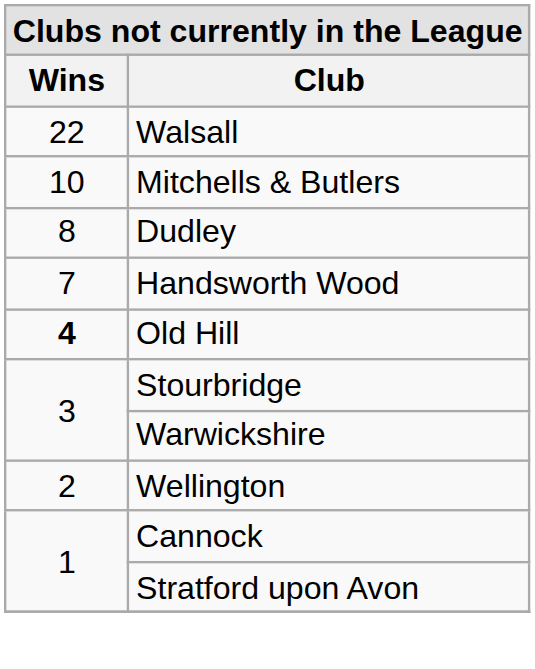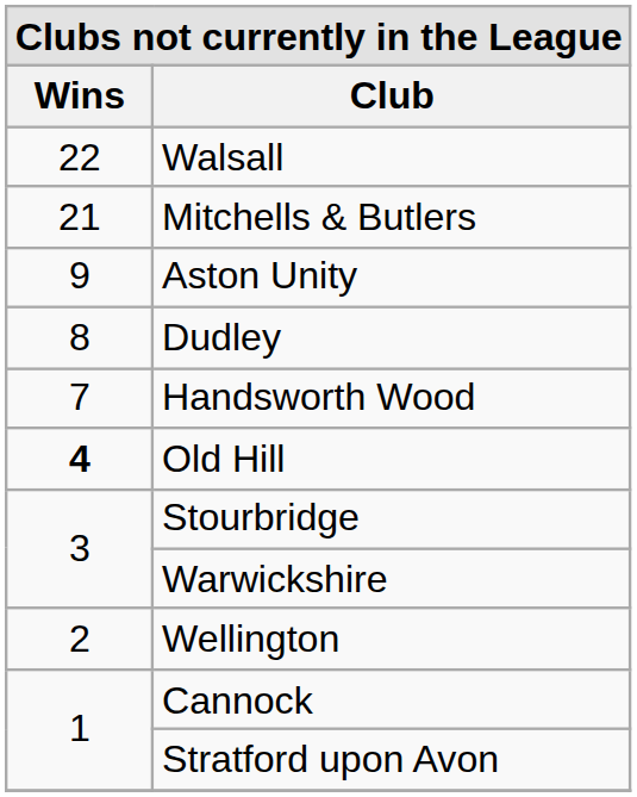Mitchells & Butlers | Wins: 10 -> 21
+ row: 9 | Aston Unity
